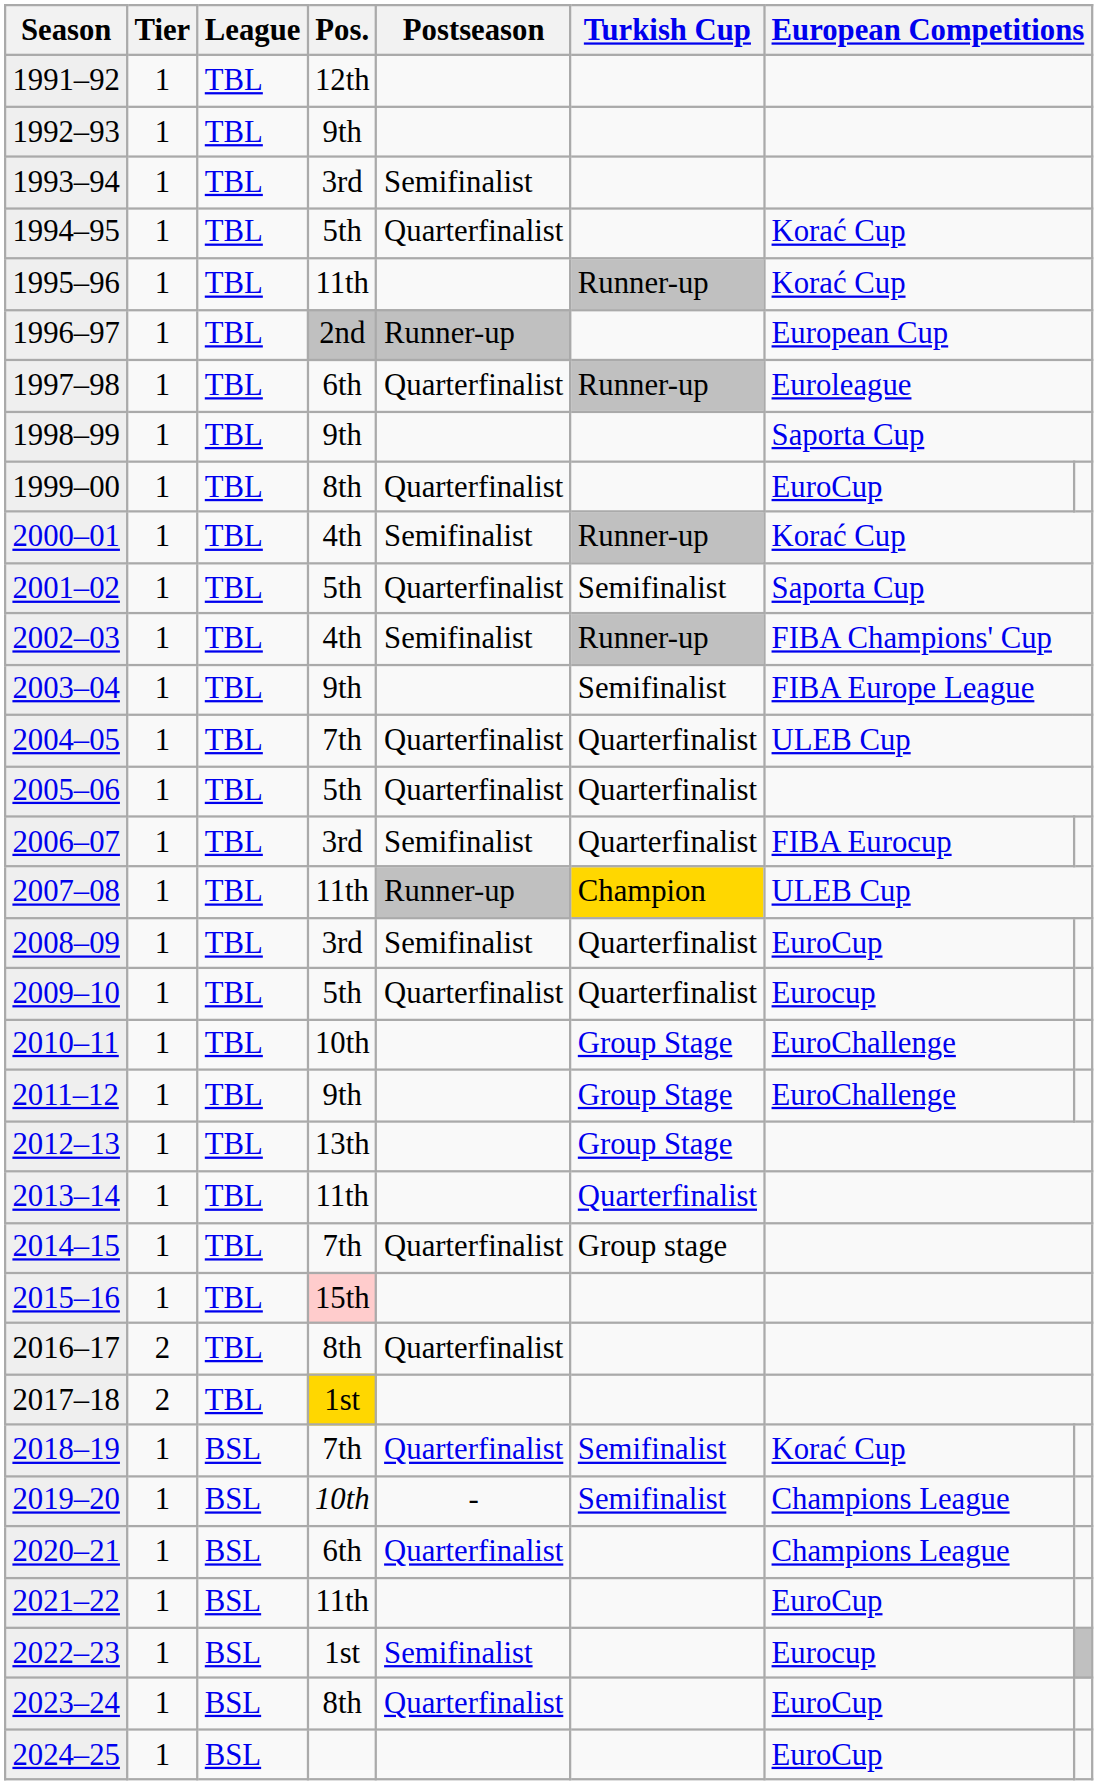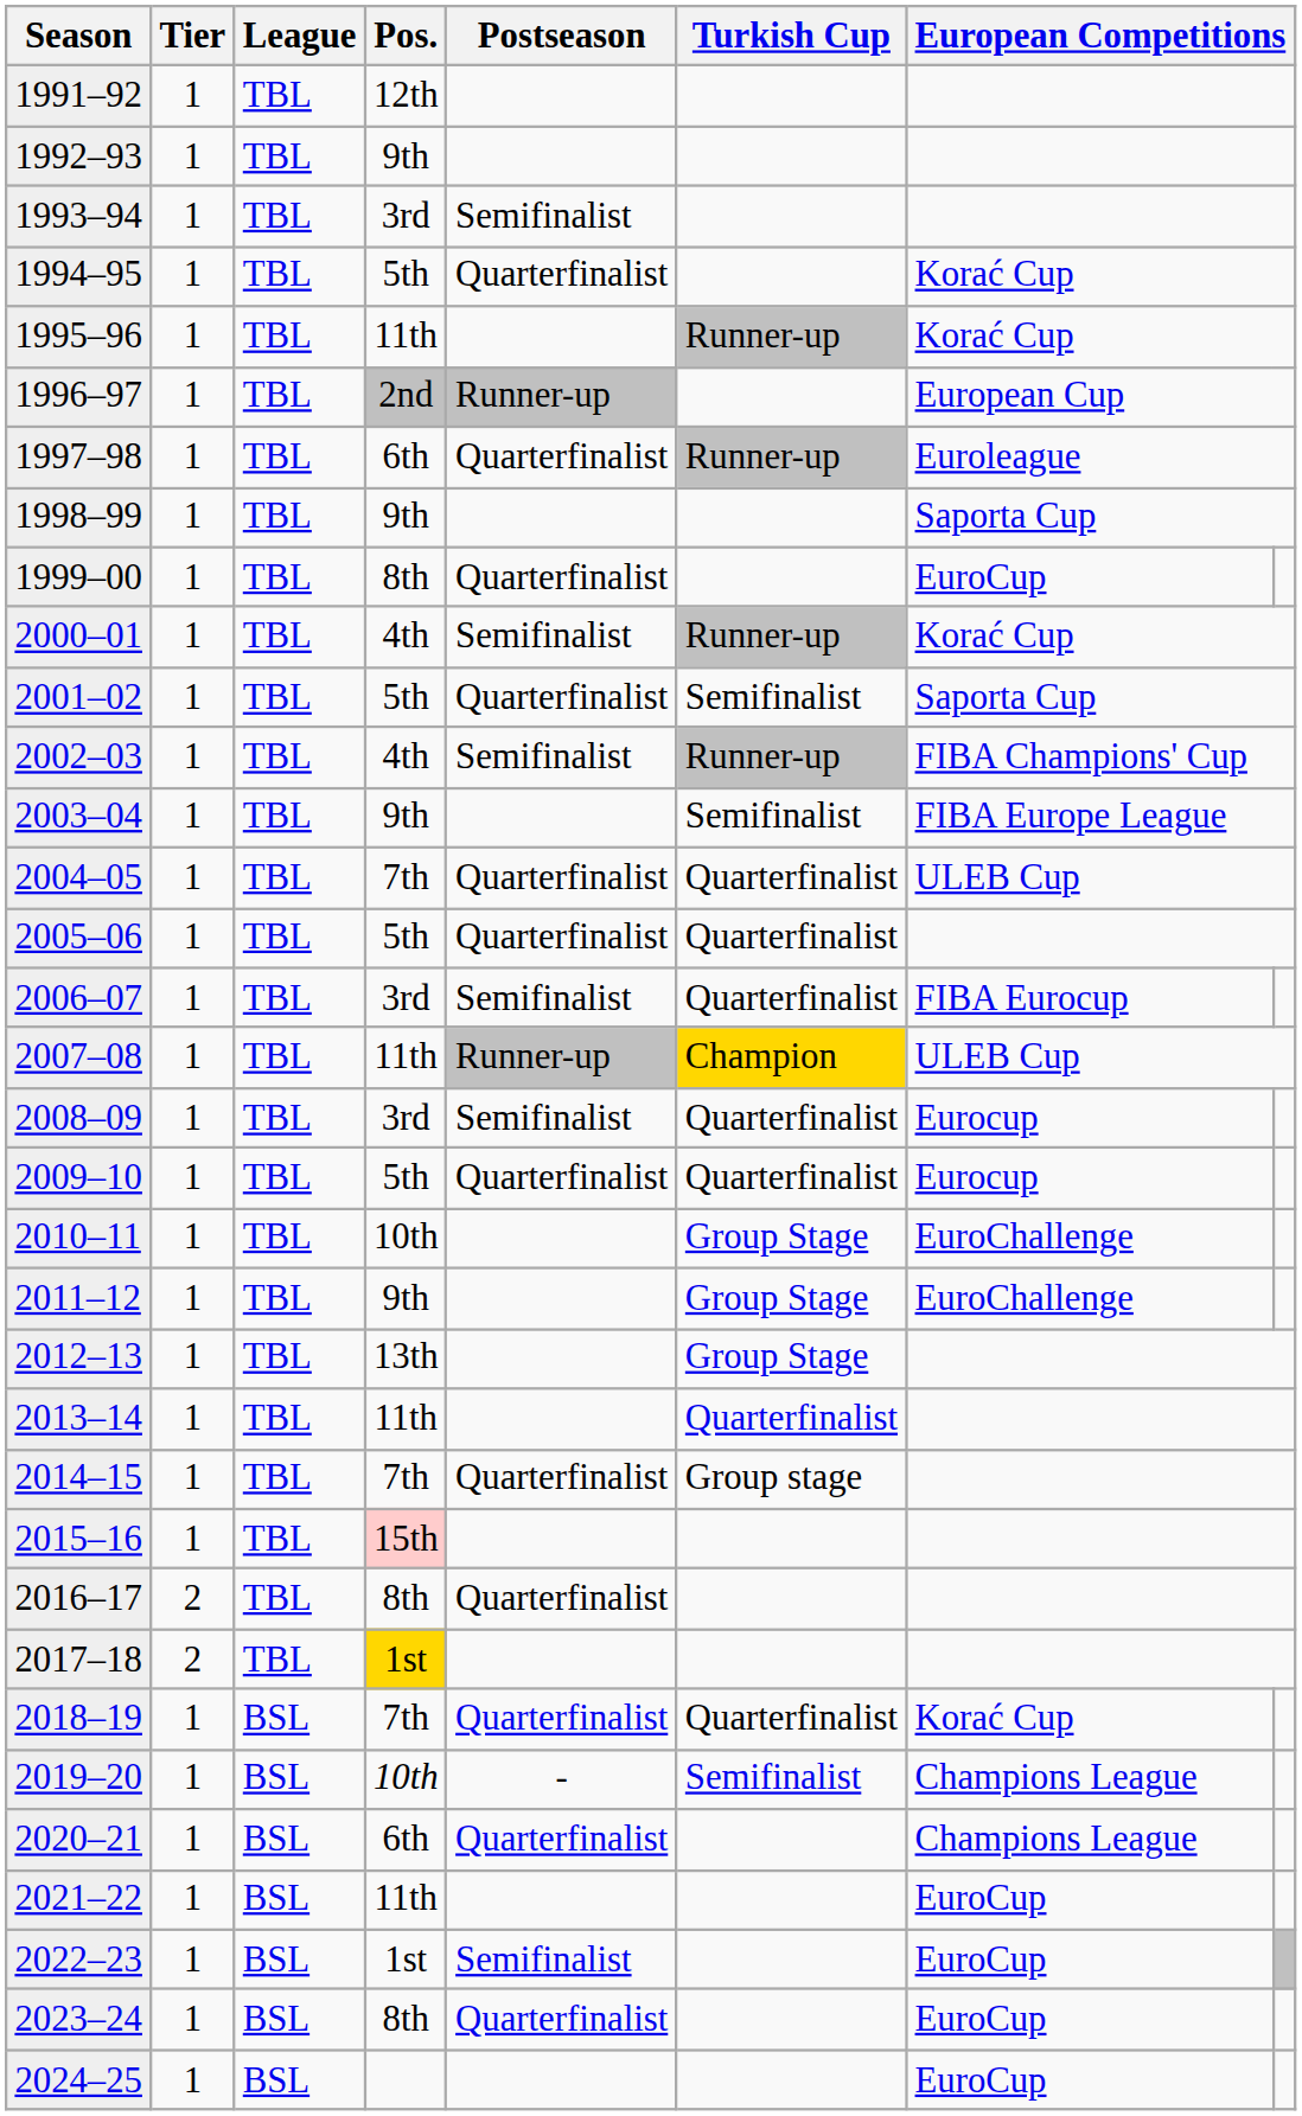2008–09 | column 7: EuroCup -> Eurocup
2018–19 | Turkish Cup: Semifinalist -> Quarterfinalist
2022–23 | column 7: Eurocup -> EuroCup
